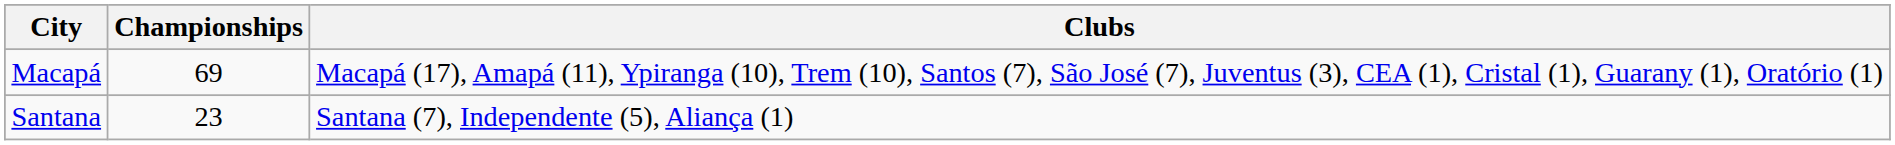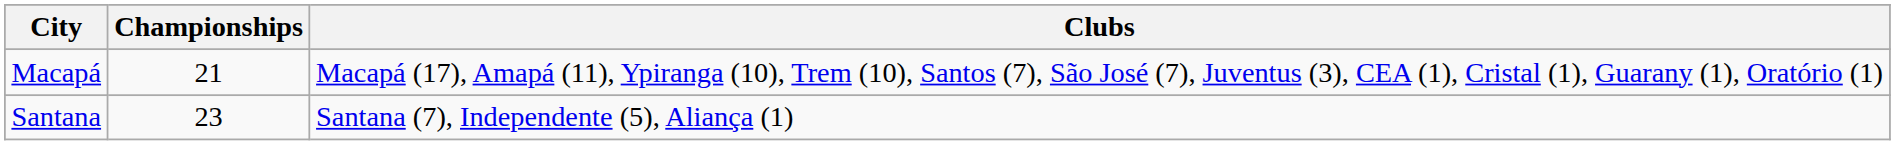Macapá | Championships: 69 -> 21
